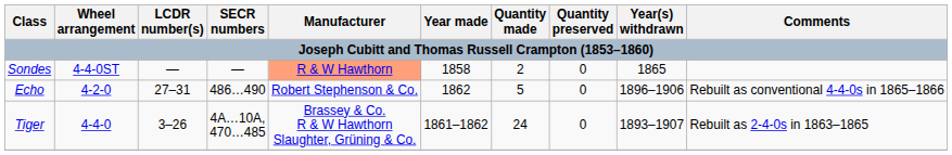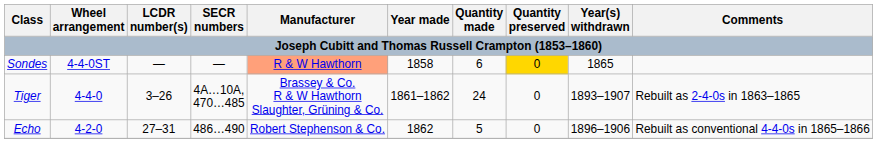Sondes | Quantity made: 2 -> 6
Sondes | Quantity preserved: no background -> gold background
rows swapped: Tiger <-> Echo
